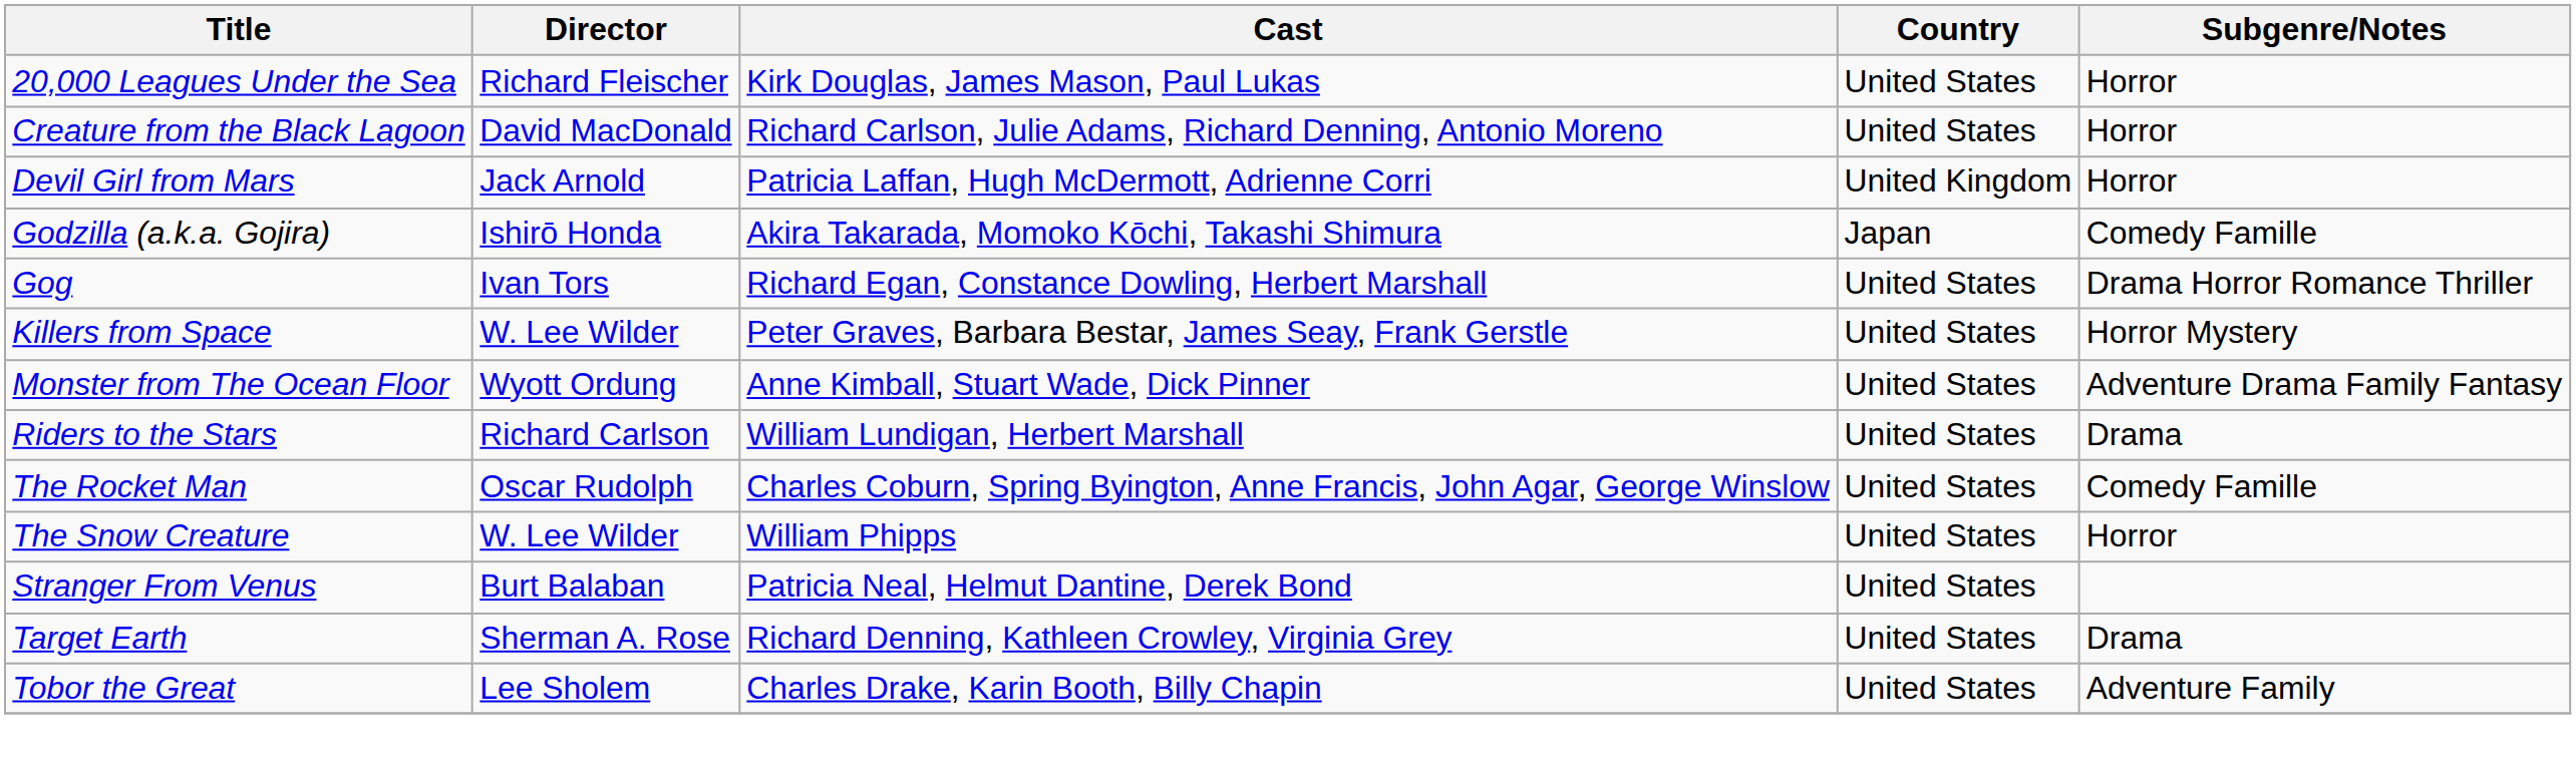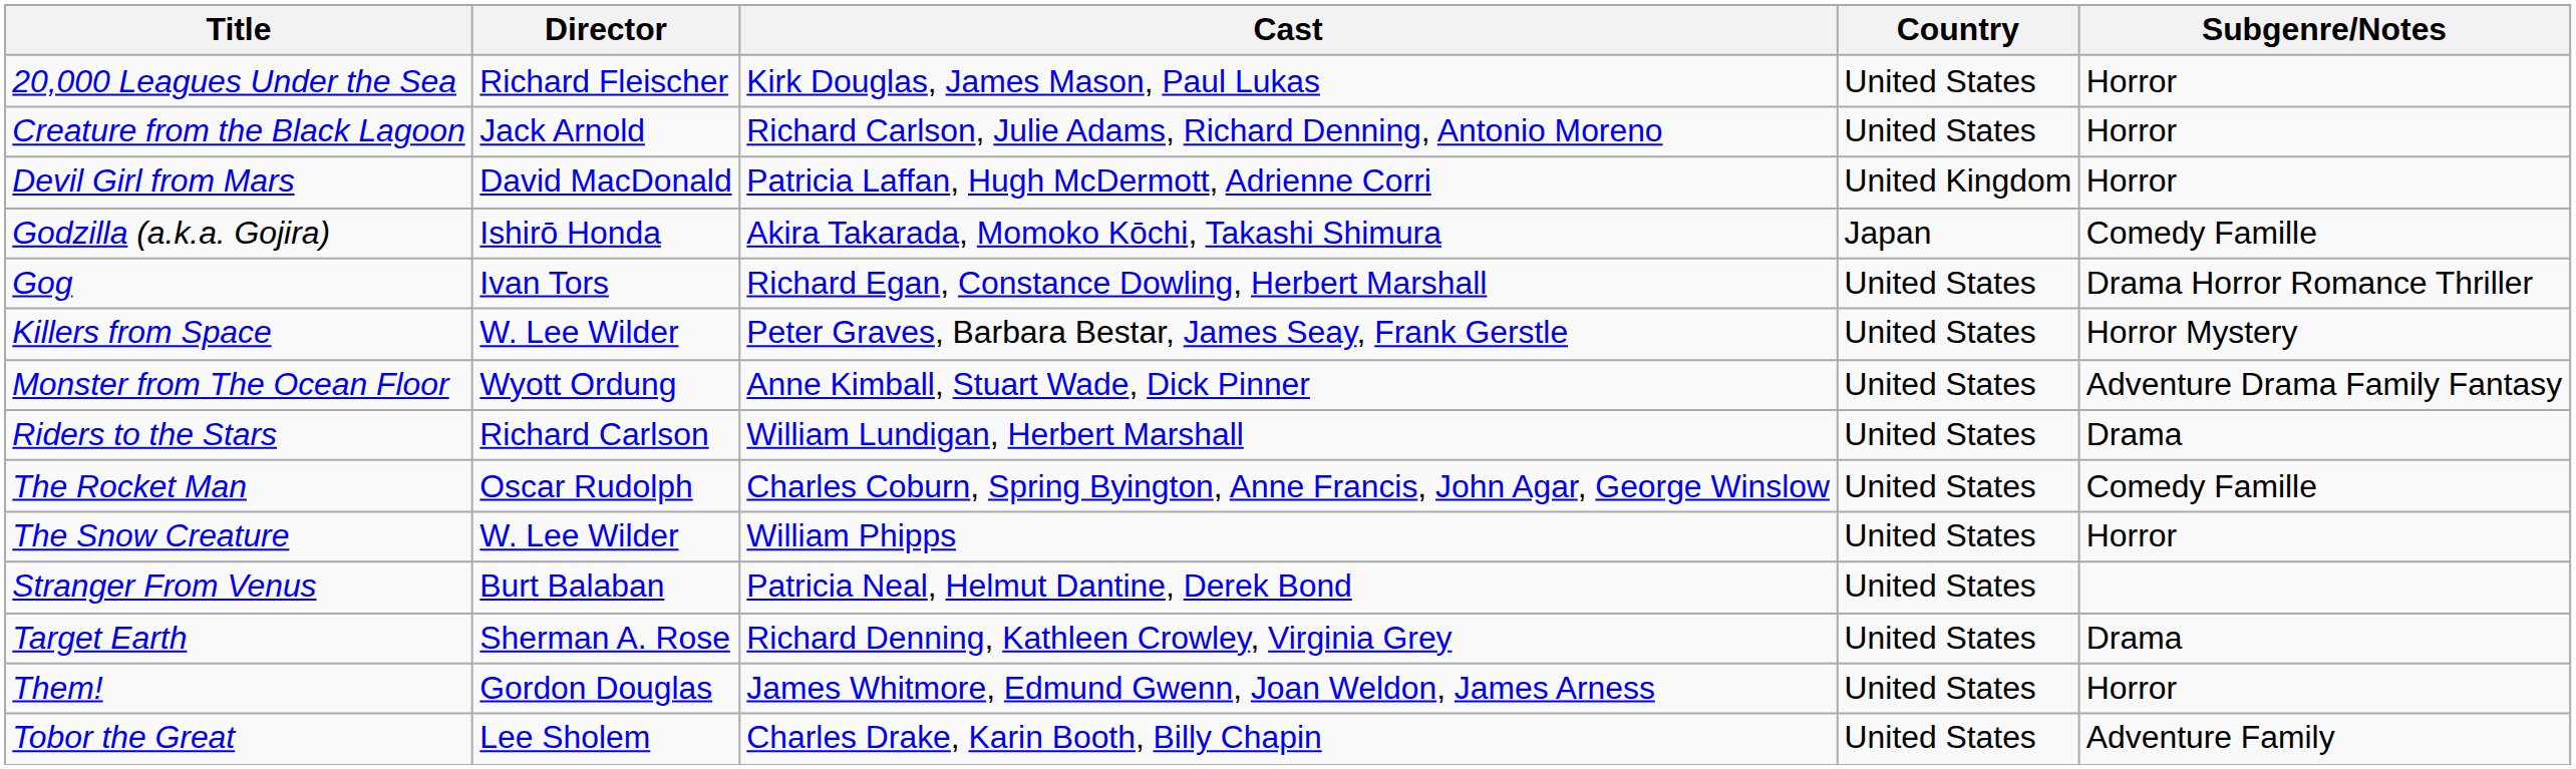Creature from the Black Lagoon | Director: David MacDonald -> Jack Arnold
Devil Girl from Mars | Director: Jack Arnold -> David MacDonald
+ row: Them! | Gordon Douglas | James Whitmore, Edmund Gwenn, Joan Weldon, James Arness | United States | Horror
